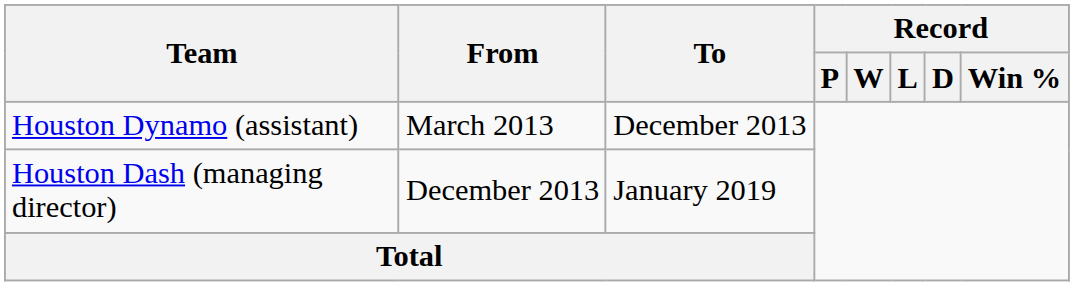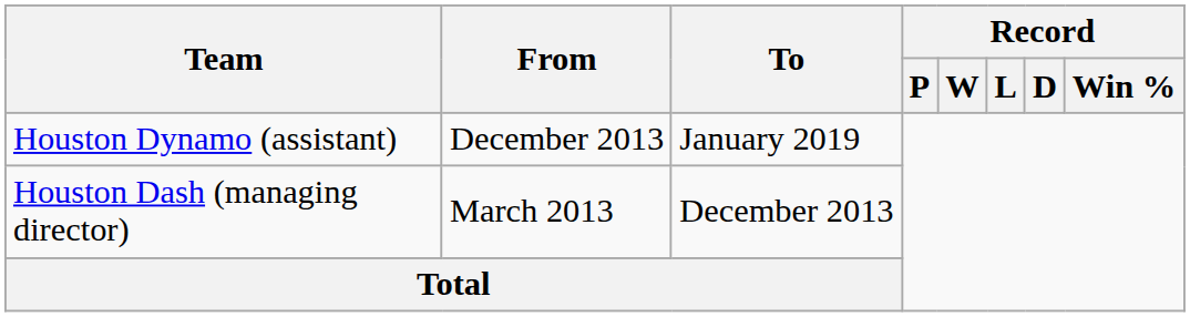Houston Dynamo (assistant) | From: March 2013 -> December 2013
Houston Dynamo (assistant) | To: December 2013 -> January 2019
Houston Dash (managing director) | From: December 2013 -> March 2013
Houston Dash (managing director) | To: January 2019 -> December 2013
